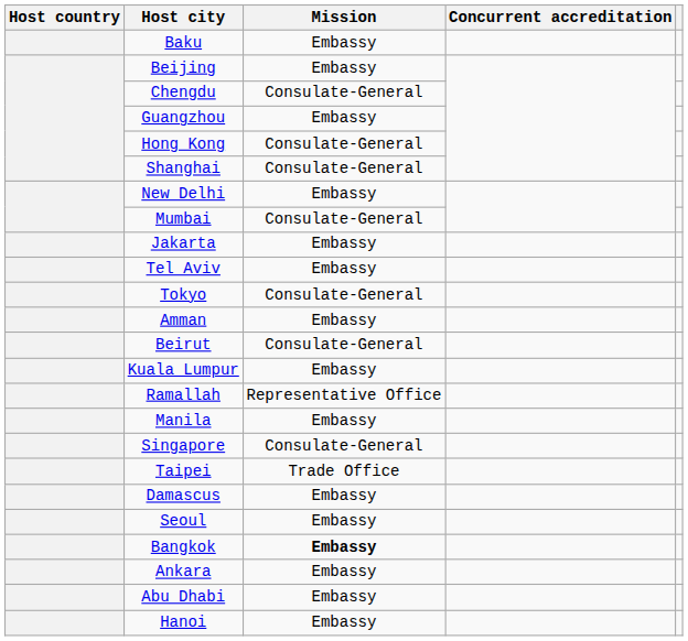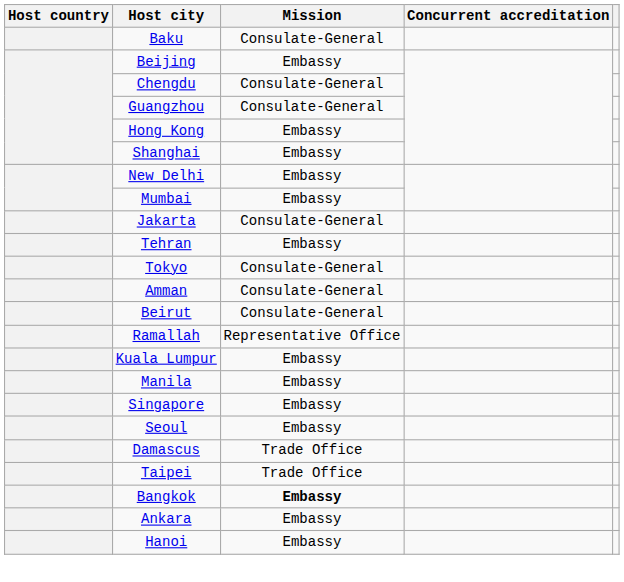Baku | Mission: Embassy -> Consulate-General
Guangzhou | Mission: Embassy -> Consulate-General
Hong Kong | Mission: Consulate-General -> Embassy
Shanghai | Mission: Consulate-General -> Embassy
Mumbai | Mission: Consulate-General -> Embassy
Jakarta | Mission: Embassy -> Consulate-General
+ row: Tehran | Embassy
- row: Tel Aviv | Embassy
Amman | Mission: Embassy -> Consulate-General
rows swapped: Kuala Lumpur <-> Ramallah
Singapore | Mission: Consulate-General -> Embassy
rows swapped: Seoul <-> Taipei
Damascus | Mission: Embassy -> Trade Office
- row: Abu Dhabi | Embassy
